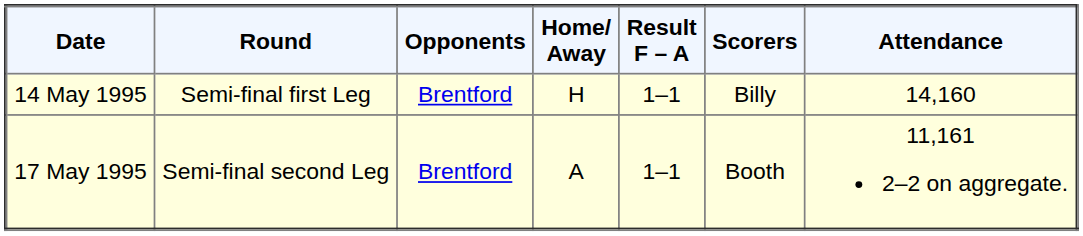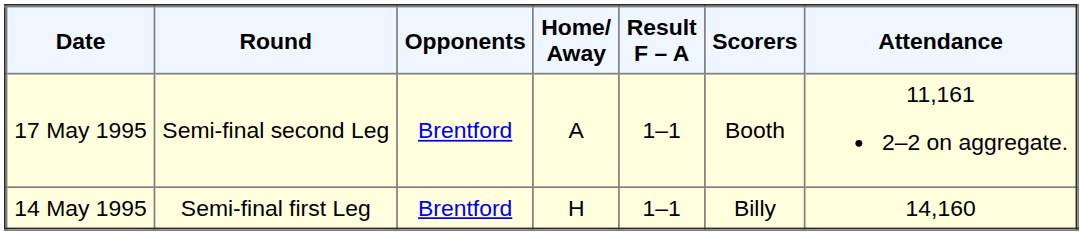rows swapped: 14 May 1995 <-> 17 May 1995
